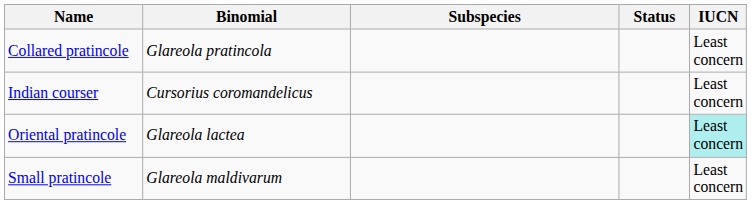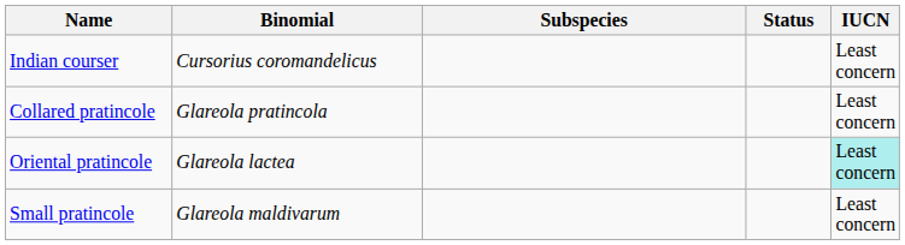rows swapped: Indian courser <-> Collared pratincole
